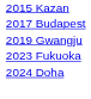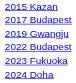+ row: 2022 Budapest
